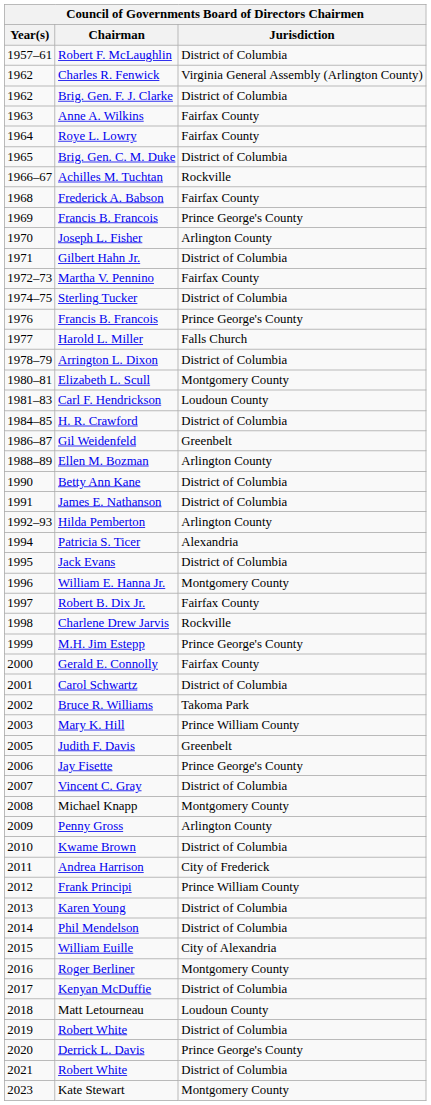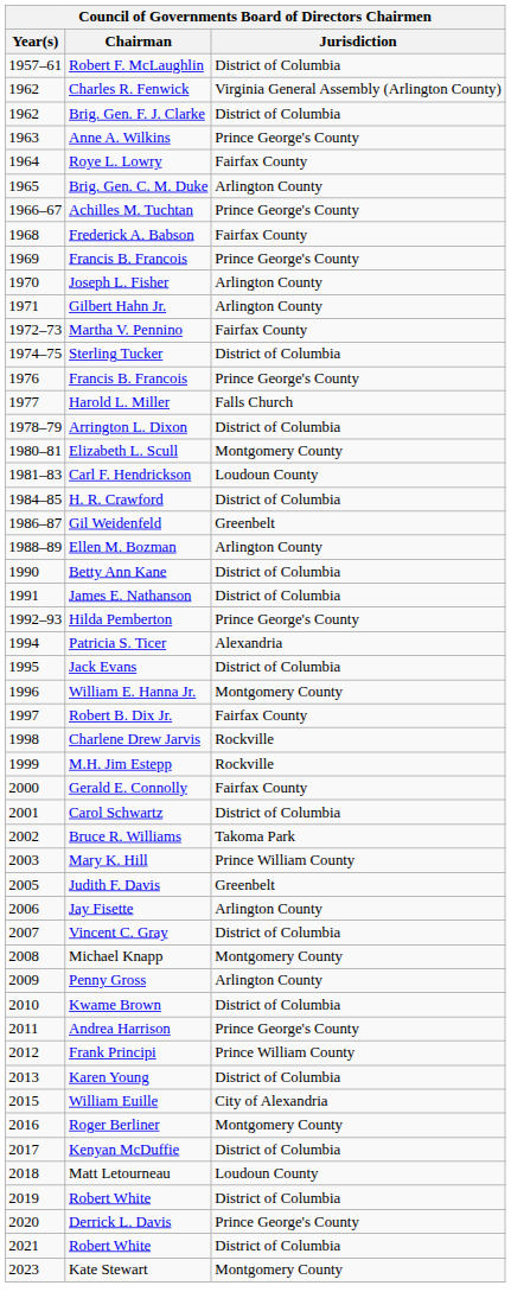Anne A. Wilkins | Jurisdiction: Fairfax County -> Prince George's County
Brig. Gen. C. M. Duke | Jurisdiction: District of Columbia -> Arlington County
Achilles M. Tuchtan | Jurisdiction: Rockville -> Prince George's County
Gilbert Hahn Jr. | Jurisdiction: District of Columbia -> Arlington County
Hilda Pemberton | Jurisdiction: Arlington County -> Prince George's County
M.H. Jim Estepp | Jurisdiction: Prince George's County -> Rockville
Jay Fisette | Jurisdiction: Prince George's County -> Arlington County
Andrea Harrison | Jurisdiction: City of Frederick -> Prince George's County
- row: 2014 | Phil Mendelson | District of Columbia
